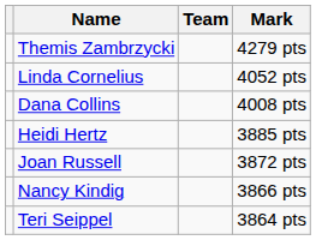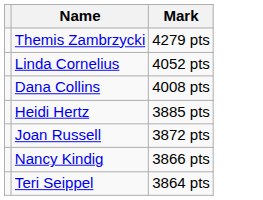- column: Team
